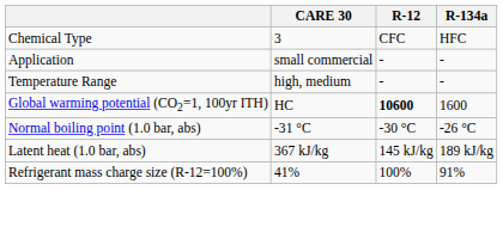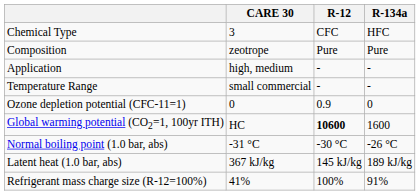+ row: Composition | zeotrope | Pure | Pure
Application | CARE 30: small commercial -> high, medium
Temperature Range | CARE 30: high, medium -> small commercial
+ row: Ozone depletion potential (CFC-11=1) | 0 | 0.9 | 0
